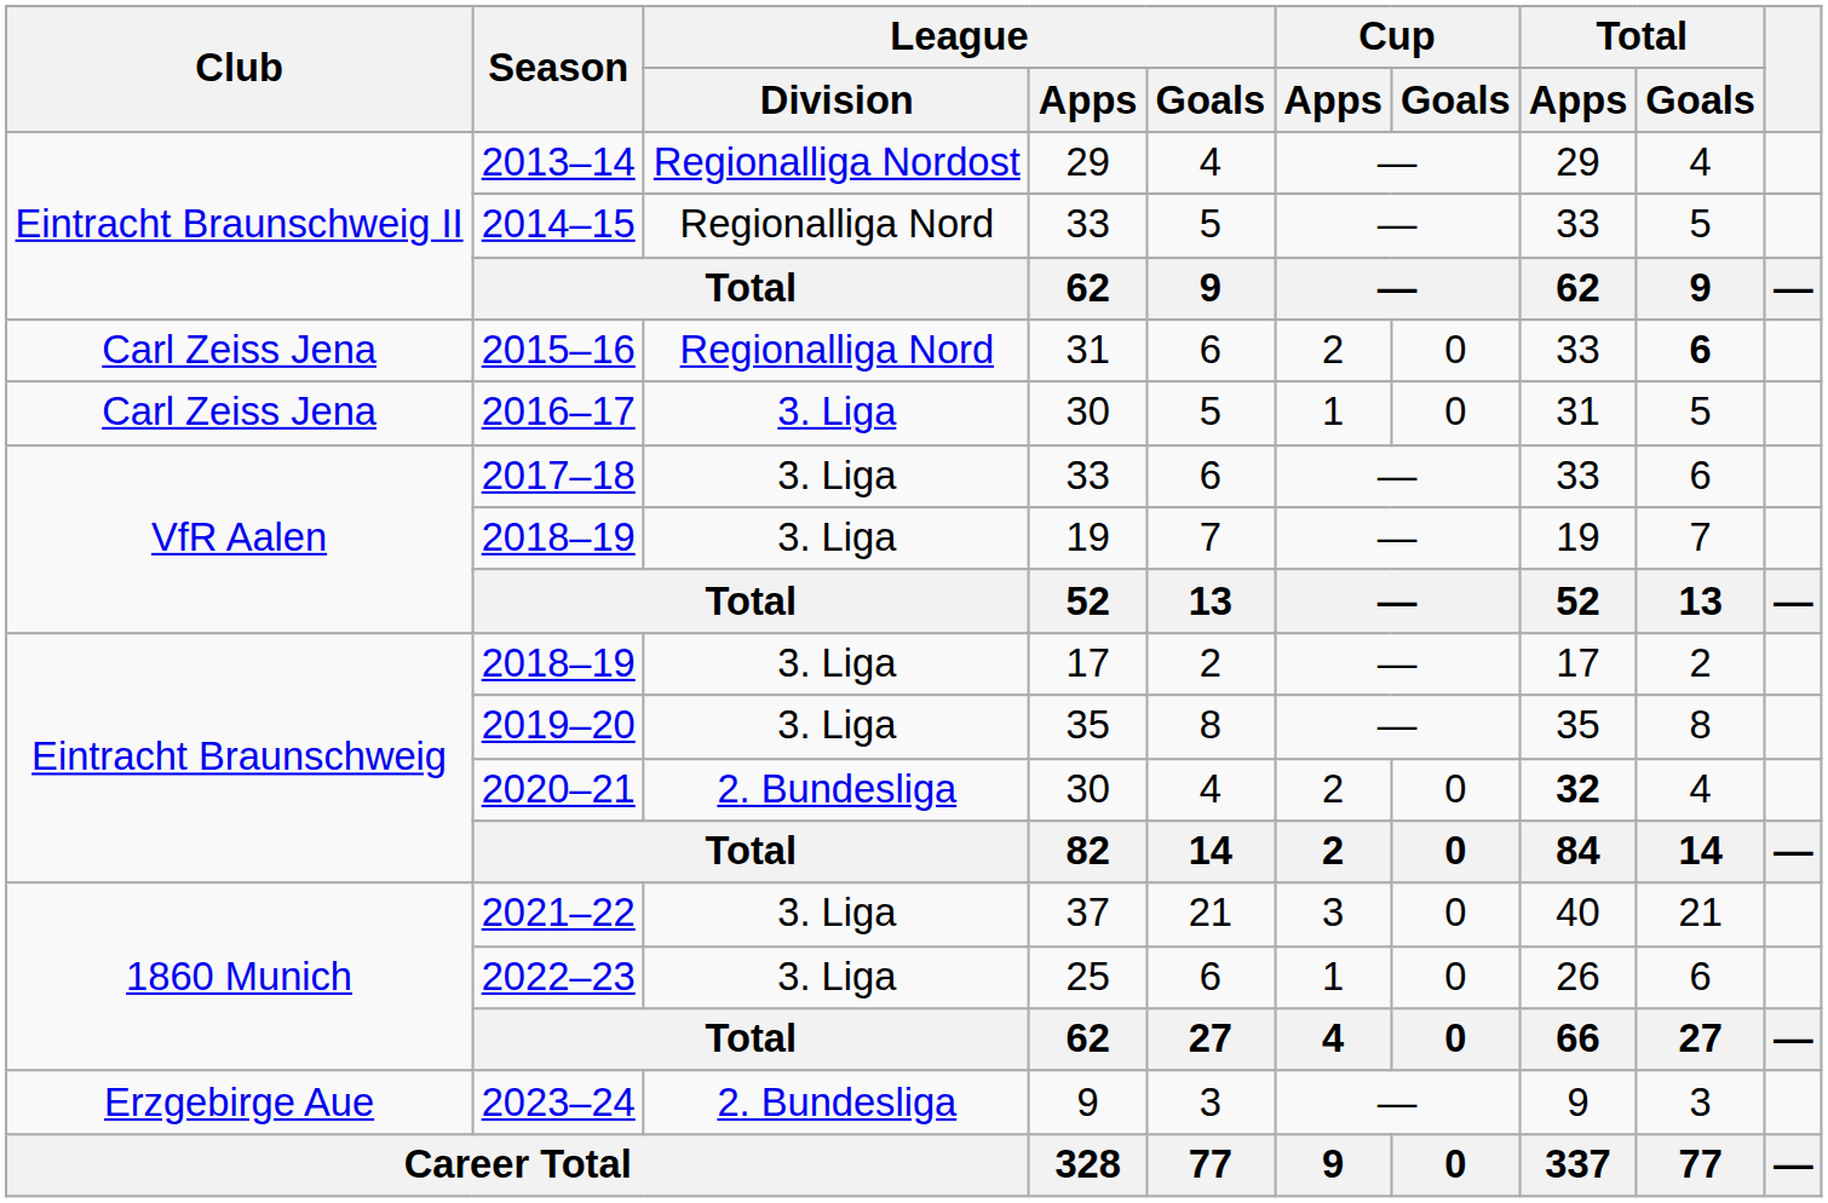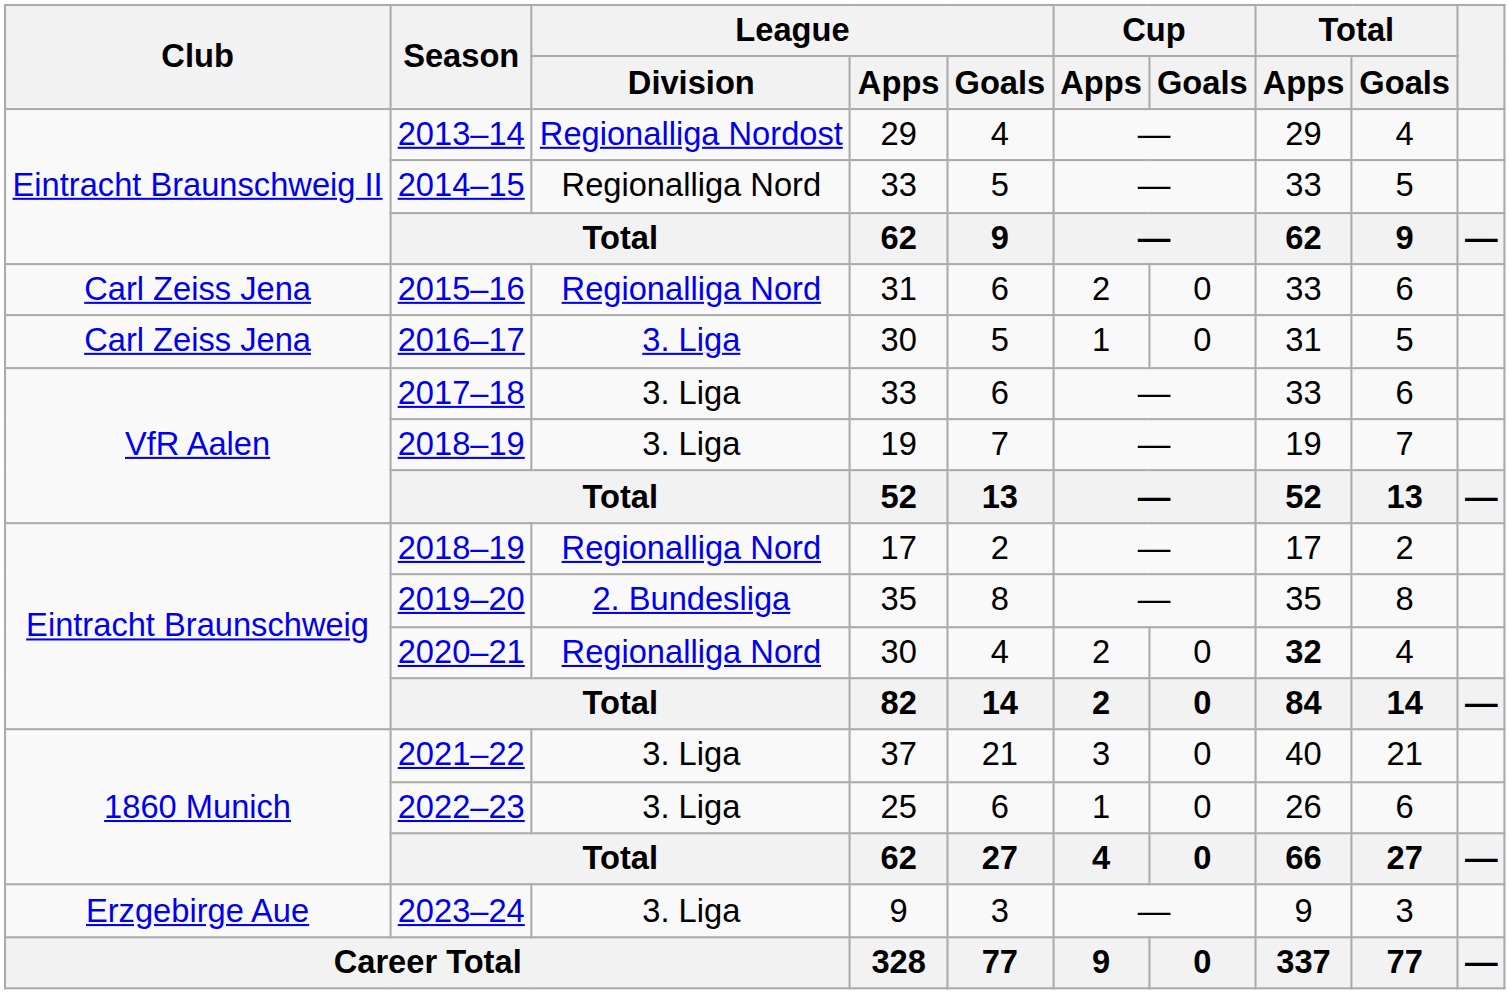2015–16 | Total / Goals: bold -> normal
2018–19 / 17 | League / Division: 3. Liga -> Regionalliga Nord
2019–20 | League / Division: 3. Liga -> 2. Bundesliga
2020–21 | League / Division: 2. Bundesliga -> Regionalliga Nord
2023–24 | League / Division: 2. Bundesliga -> 3. Liga
